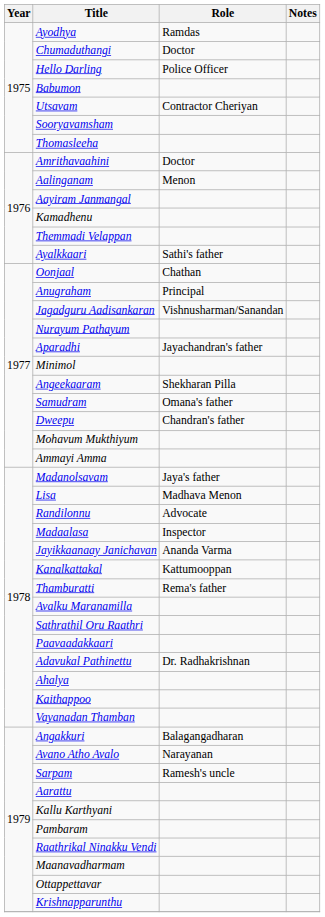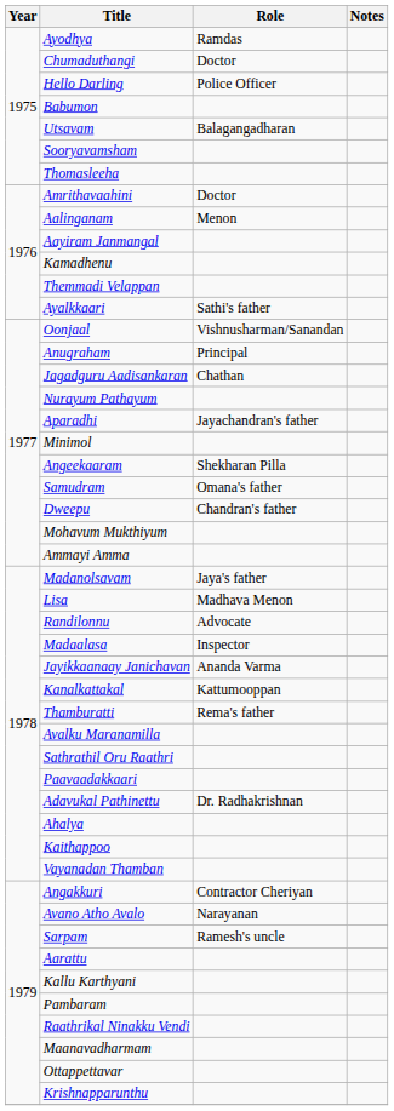Utsavam | Role: Contractor Cheriyan -> Balagangadharan
Oonjaal | Role: Chathan -> Vishnusharman/Sanandan
Jagadguru Aadisankaran | Role: Vishnusharman/Sanandan -> Chathan
Angakkuri | Role: Balagangadharan -> Contractor Cheriyan
